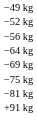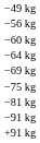- row: −52 kg
+ row: −60 kg
+ row: −91 kg
